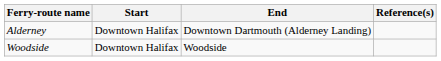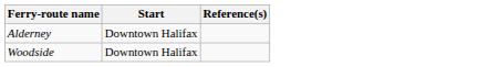- column: End | Downtown Dartmouth (Alderney Landing) | Woodside
